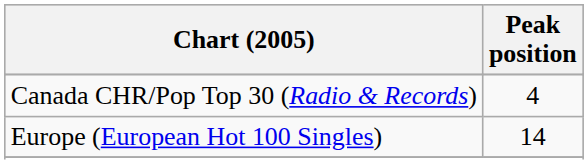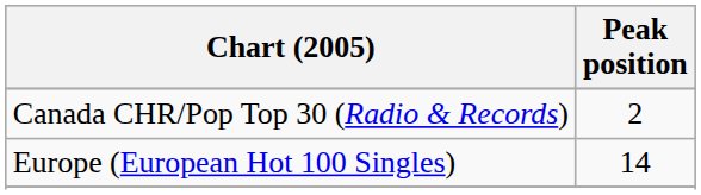Canada CHR/Pop Top 30 (Radio & Records) | Peak position: 4 -> 2
